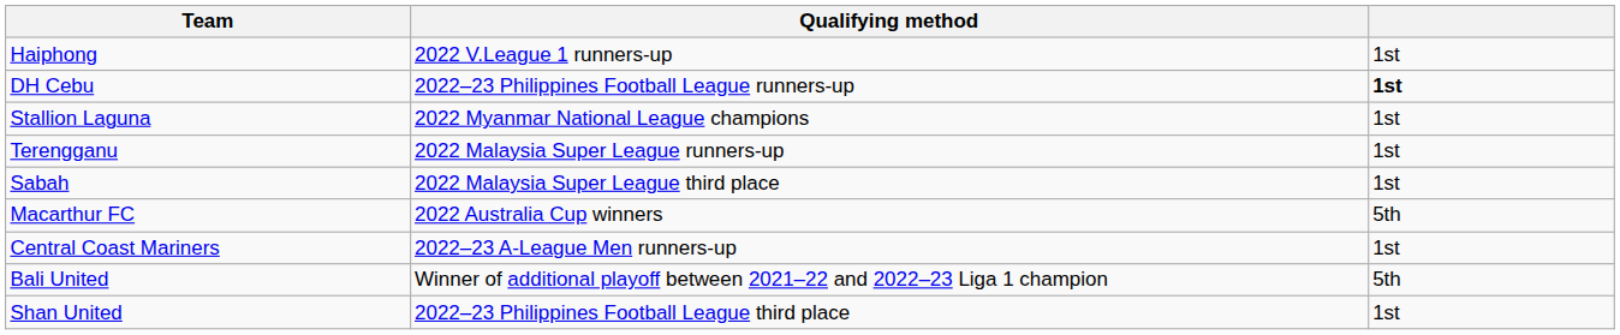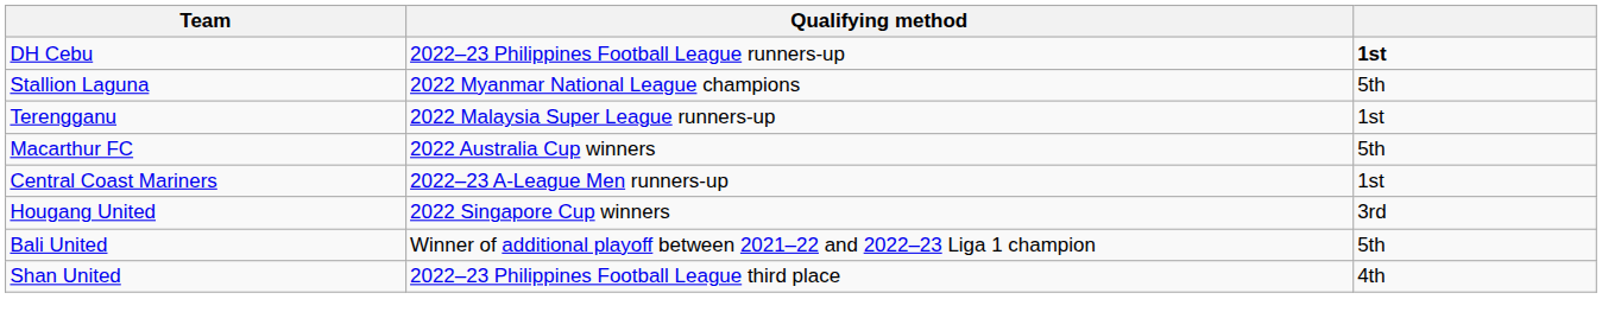- row: Haiphong | 2022 V.League 1 runners-up | 1st
Stallion Laguna | column 3: 1st -> 5th
- row: Sabah | 2022 Malaysia Super League third place | 1st
+ row: Hougang United | 2022 Singapore Cup winners | 3rd
Shan United | column 3: 1st -> 4th
